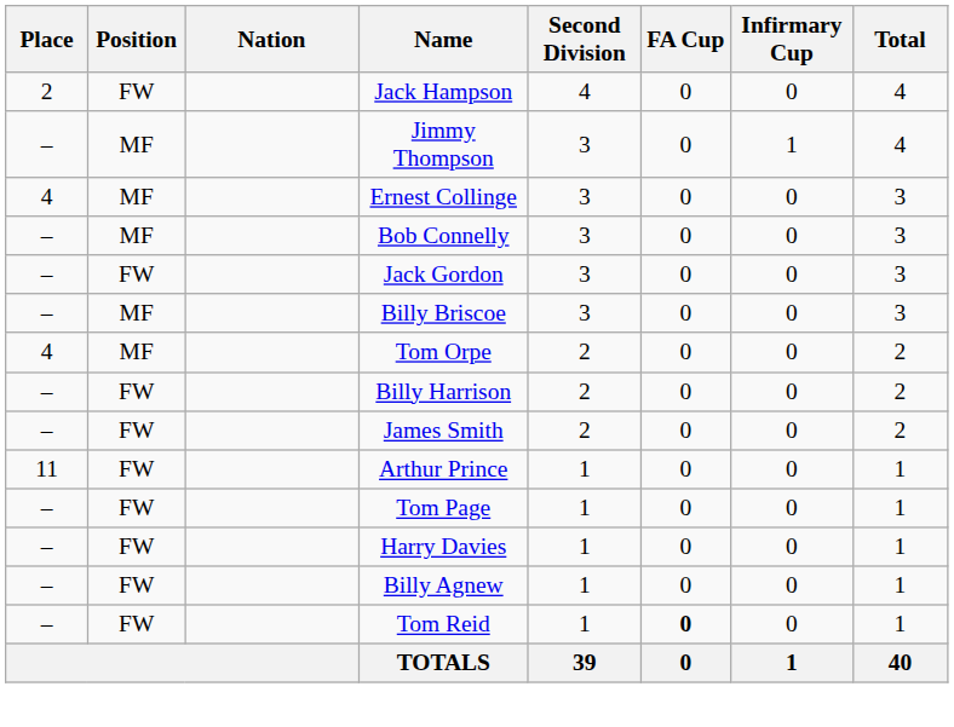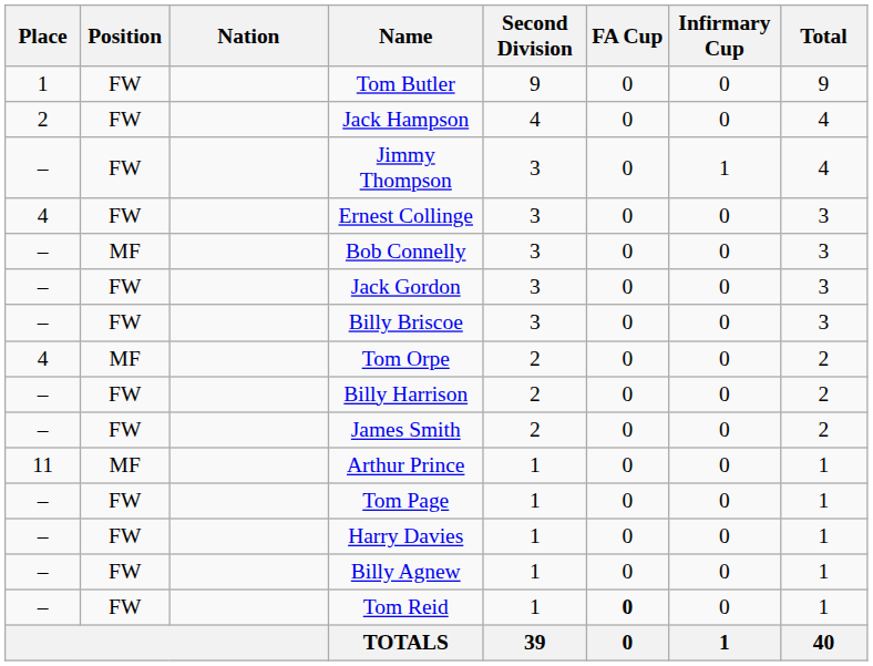+ row: 1 | FW | Tom Butler | 9 | 0 | 0 | 9
Jimmy Thompson | Position: MF -> FW
Ernest Collinge | Position: MF -> FW
Billy Briscoe | Position: MF -> FW
Arthur Prince | Position: FW -> MF
